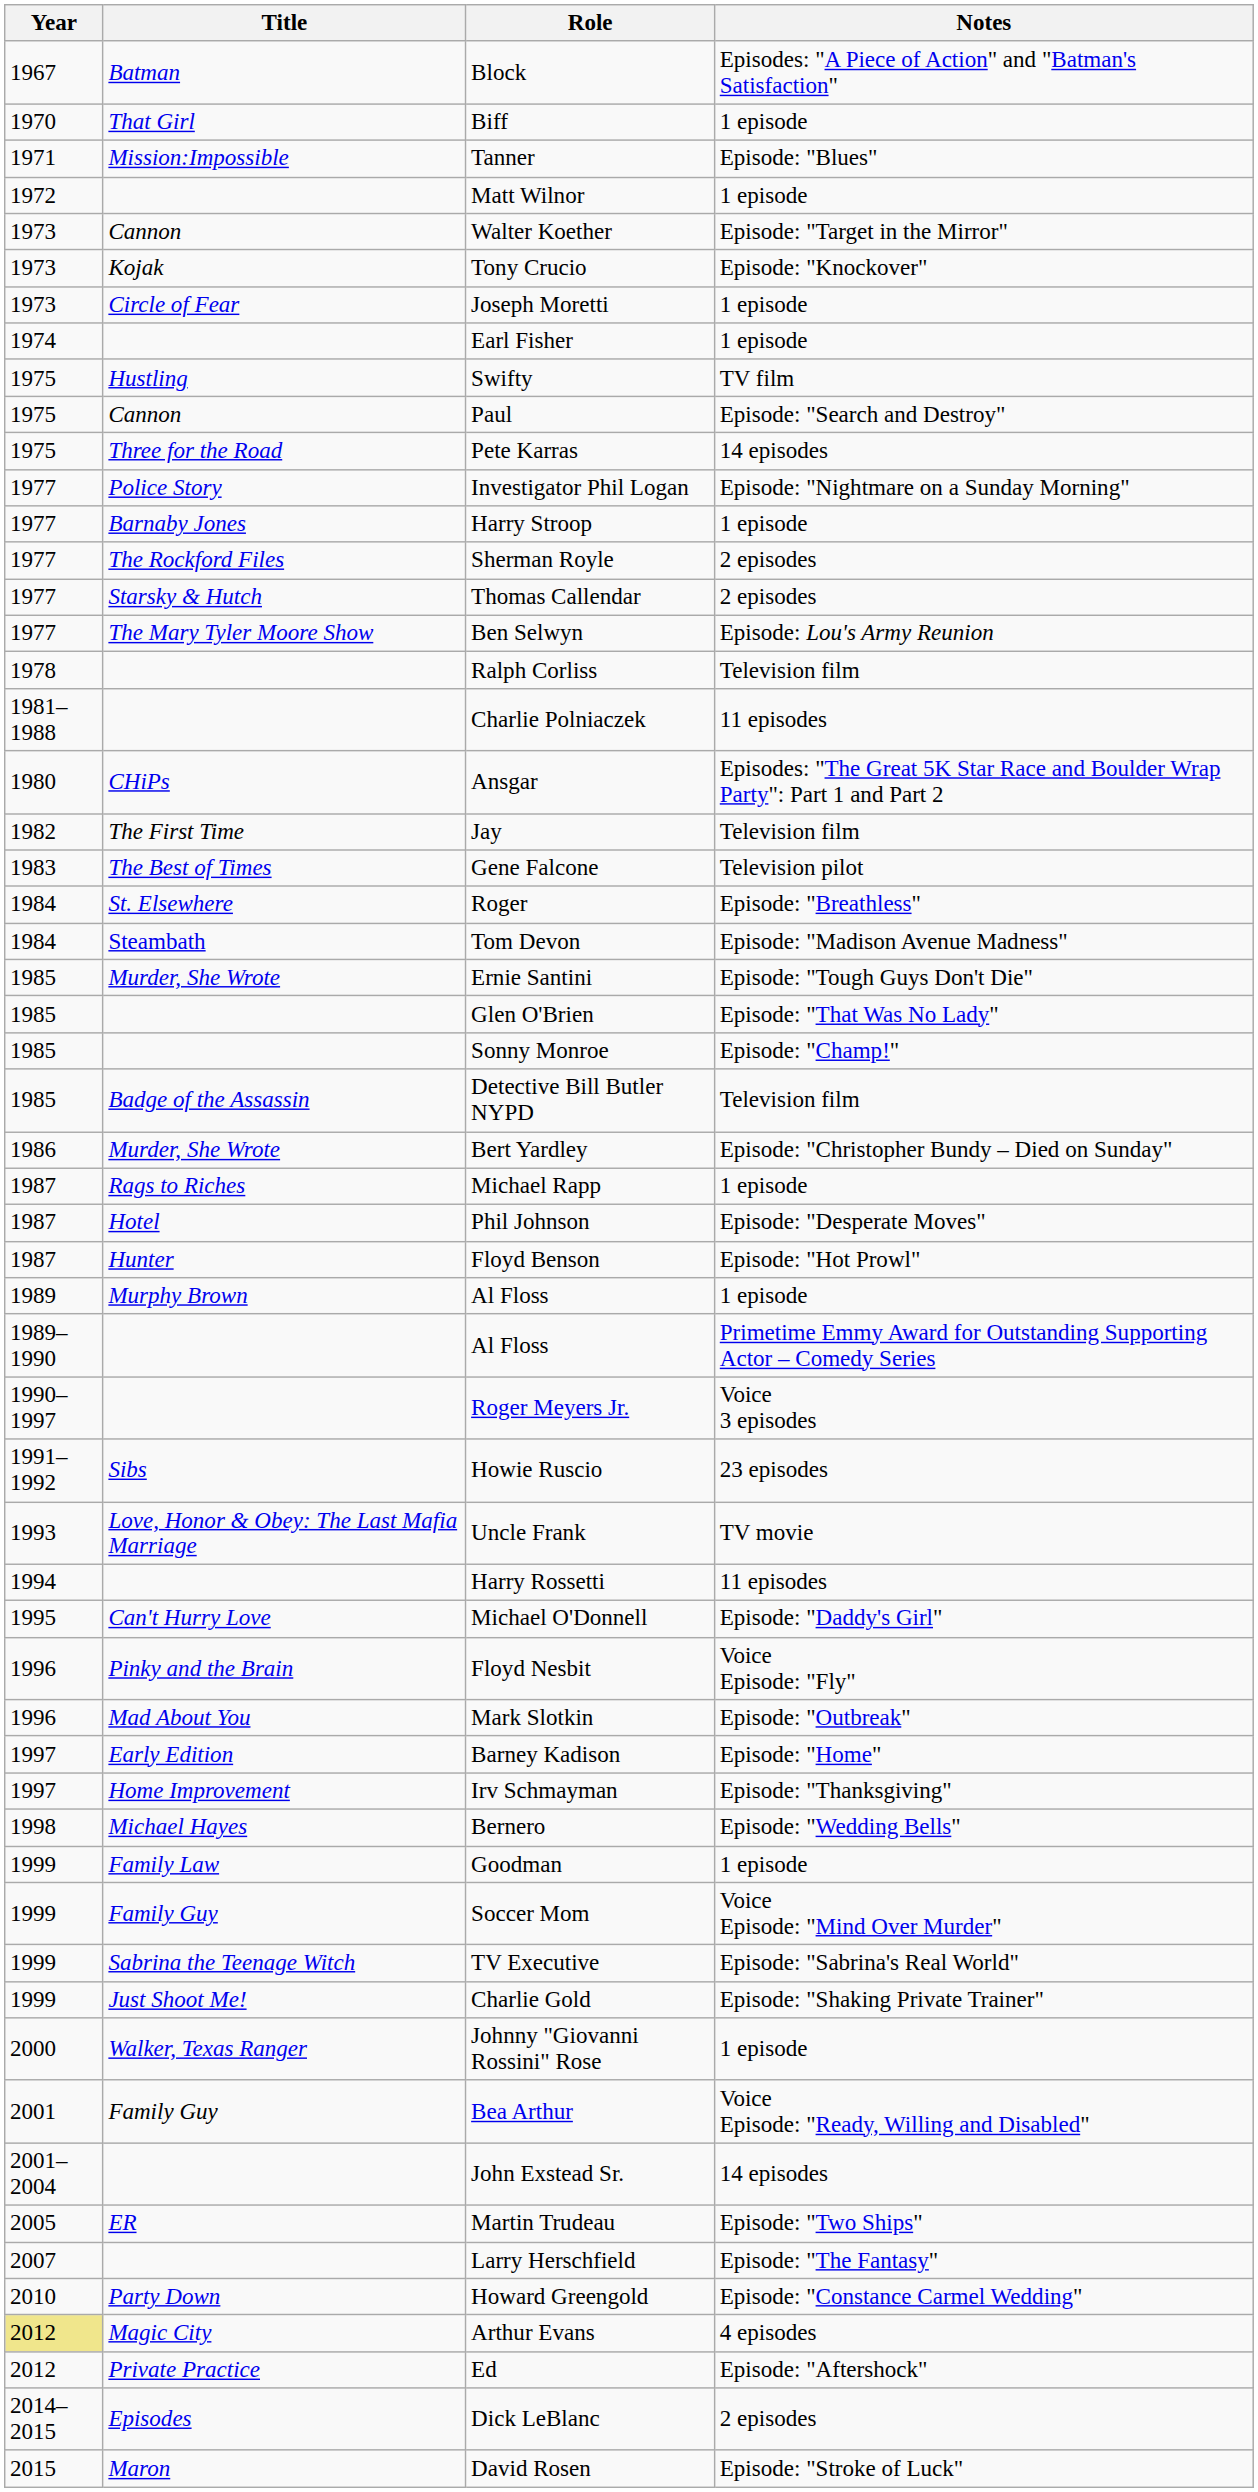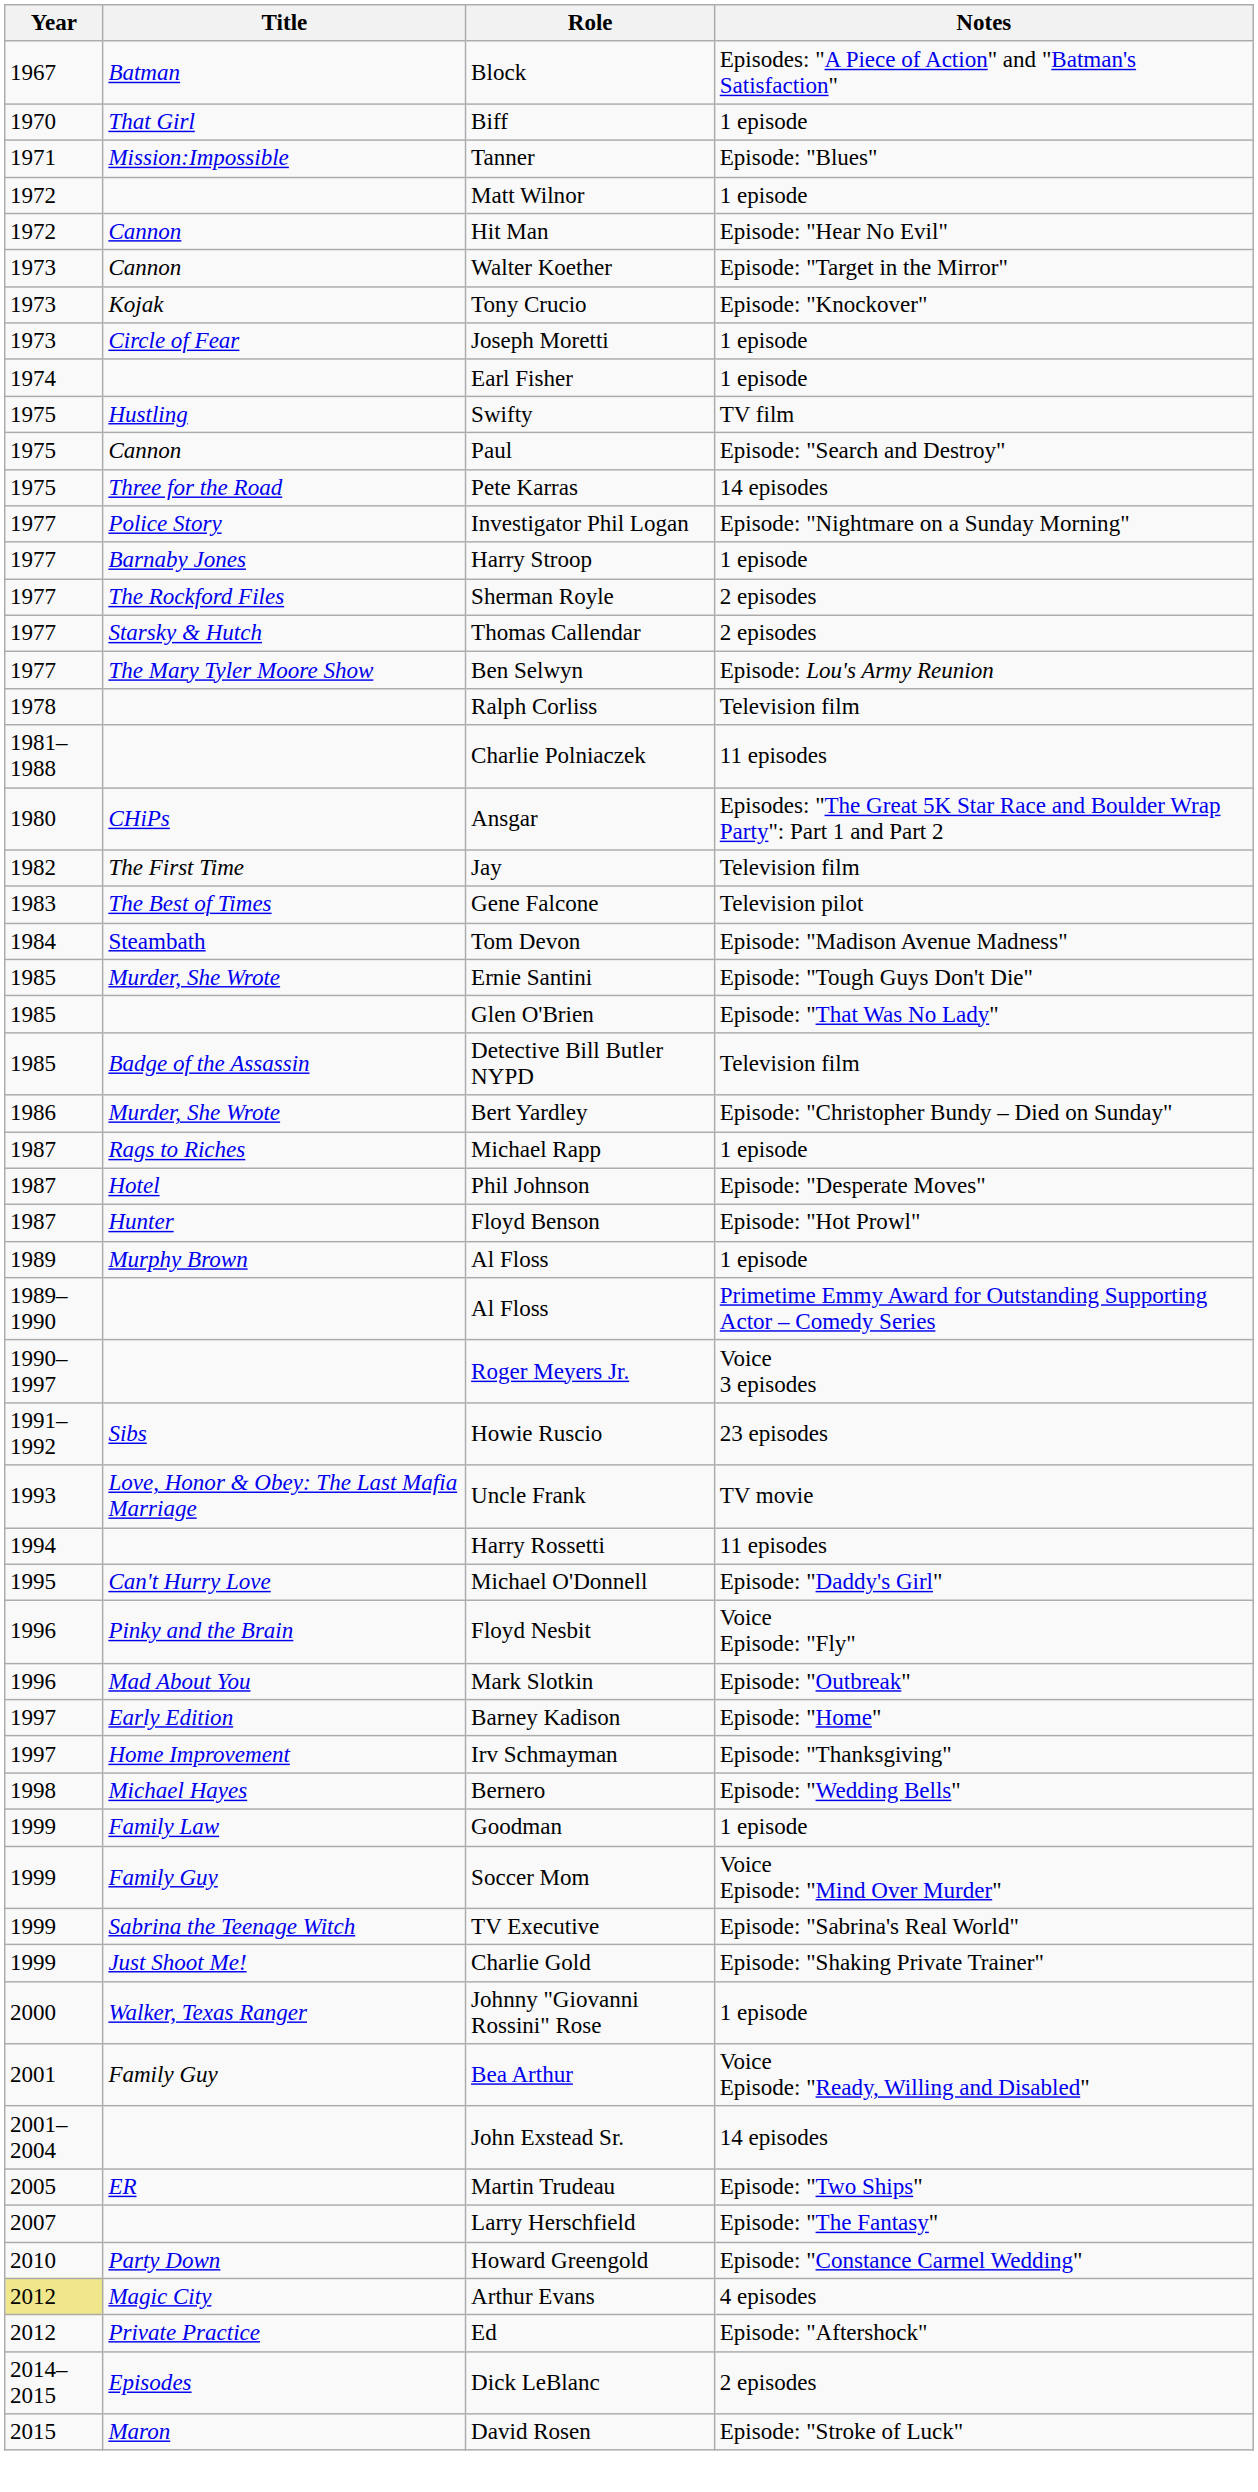+ row: 1972 | Cannon | Hit Man | Episode: "Hear No Evil"
- row: 1984 | St. Elsewhere | Roger | Episode: "Breathless"
- row: 1985 | Sonny Monroe | Episode: "Champ!"
